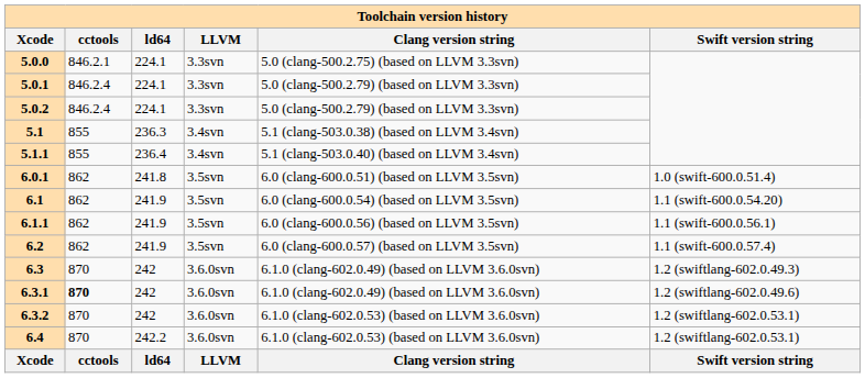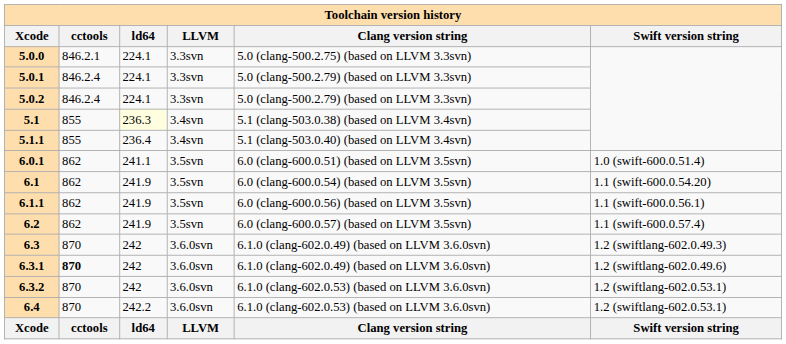5.1 | ld64: no background -> lightyellow background
6.0.1 | ld64: 241.8 -> 241.1
